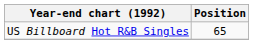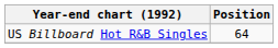US Billboard Hot R&B Singles | Position: 65 -> 64
